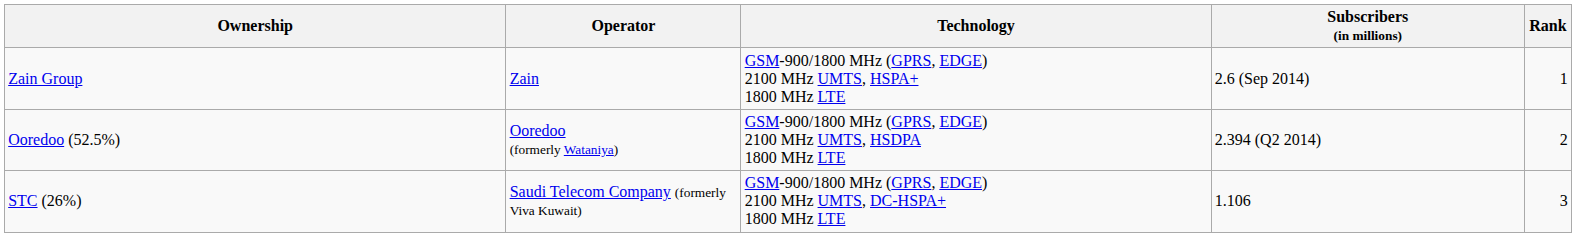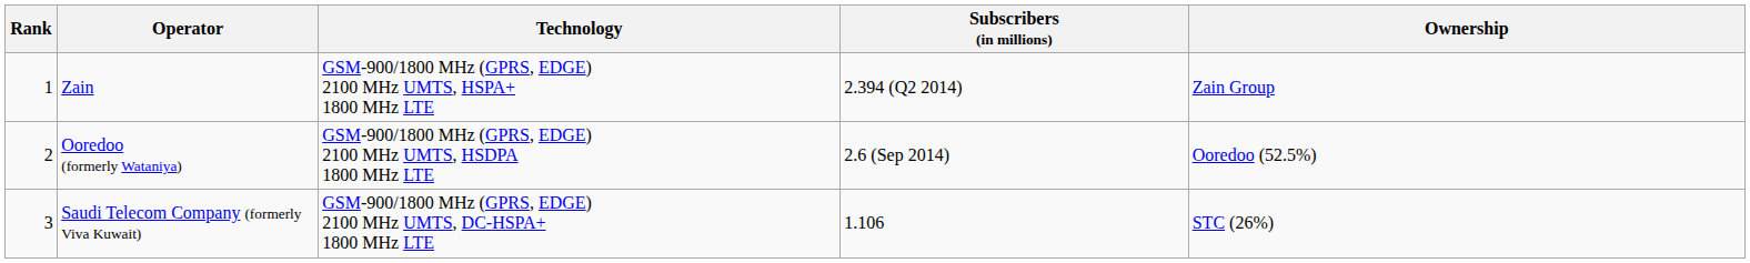columns swapped: Rank <-> Ownership
Zain | Subscribers (in millions): 2.6 (Sep 2014) -> 2.394 (Q2 2014)
Ooredoo (formerly Wataniya) | Subscribers (in millions): 2.394 (Q2 2014) -> 2.6 (Sep 2014)
